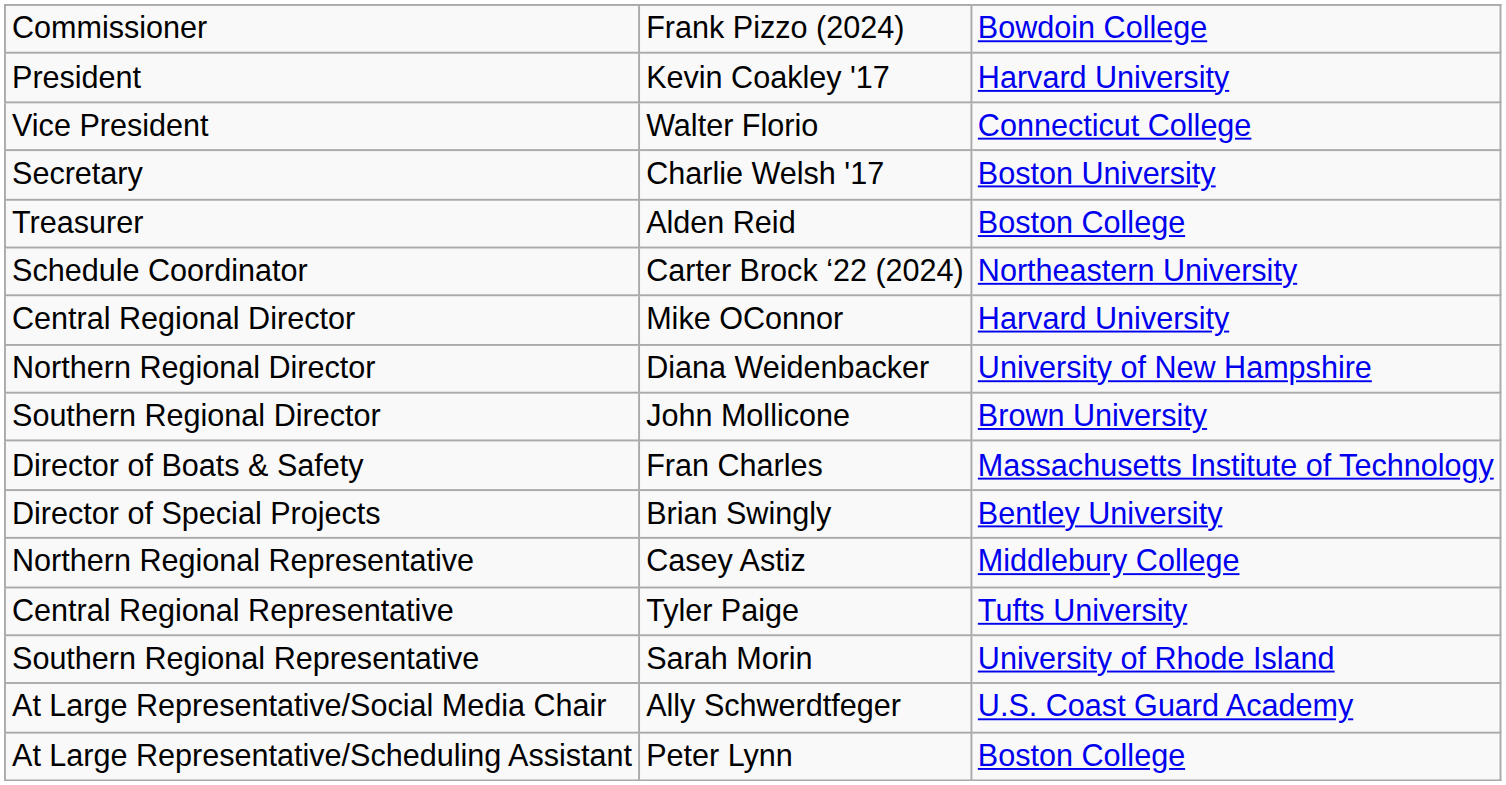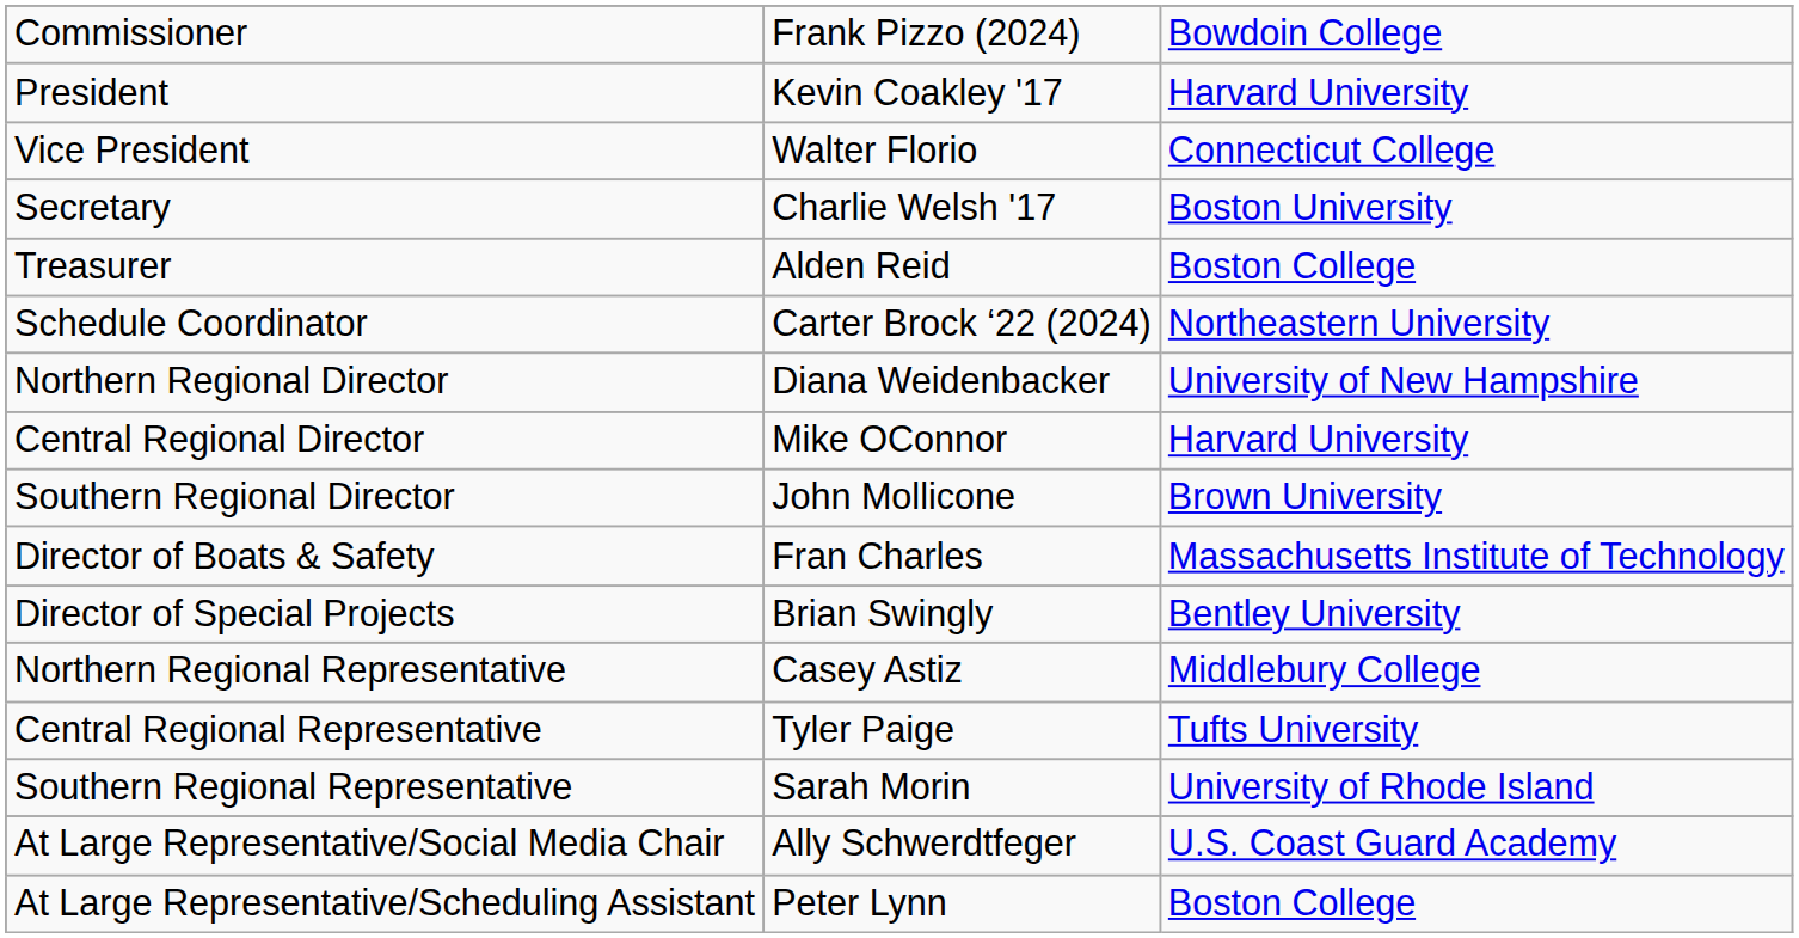rows swapped: Northern Regional Director <-> Central Regional Director
